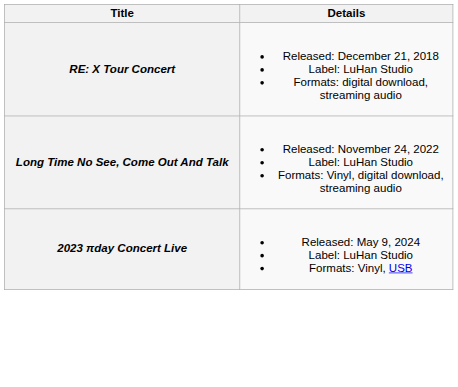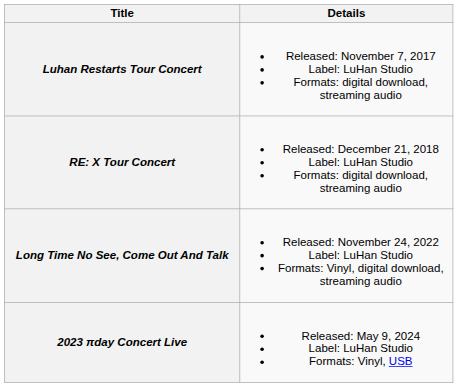+ row: Luhan Restarts Tour Concert | Released: November 7, 2017 Label: LuHan Studio Formats: digital download, streaming audio
